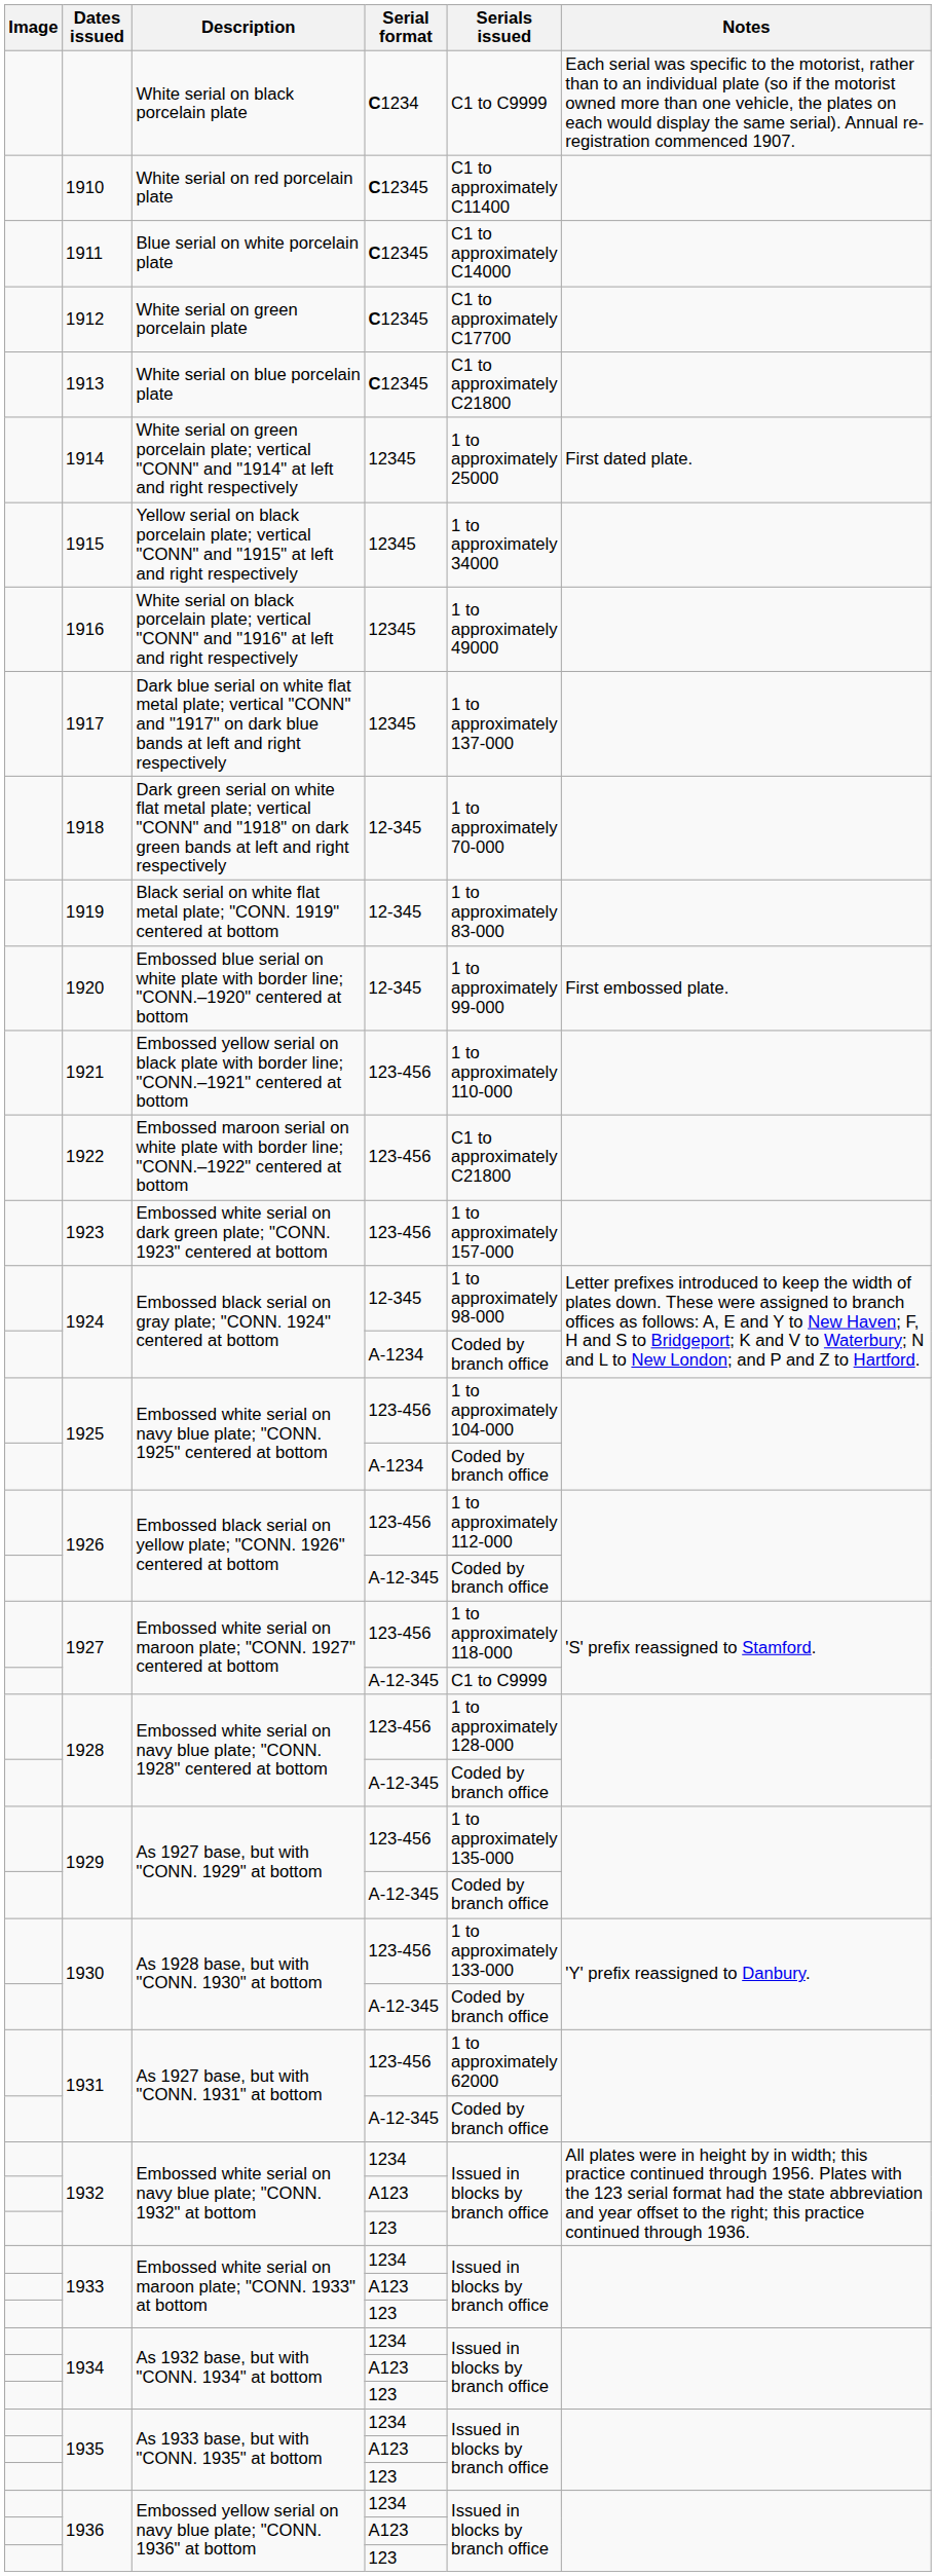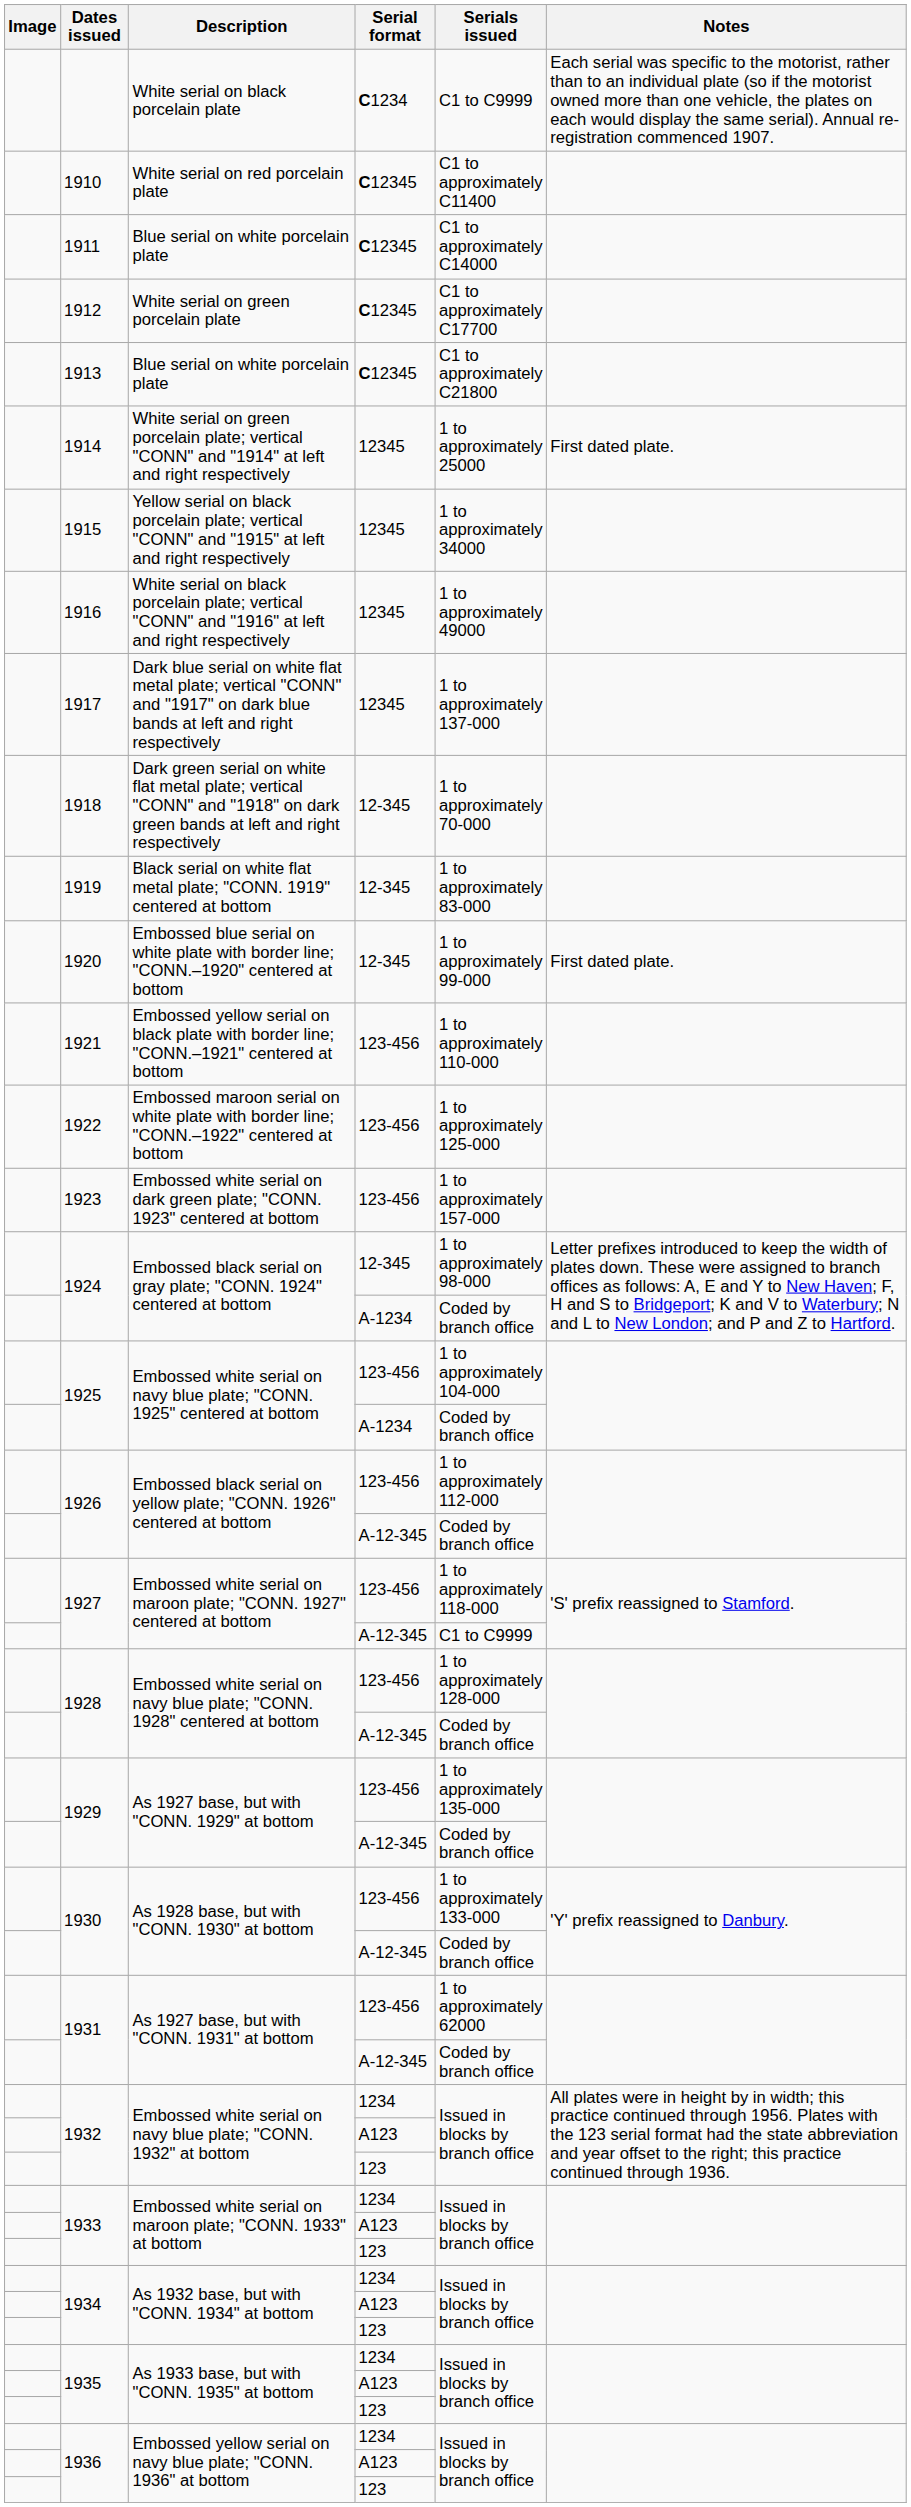1913 | Description: White serial on blue porcelain plate -> Blue serial on white porcelain plate
1920 | Notes: First embossed plate. -> First dated plate.
1922 | Serials issued: C1 to approximately C21800 -> 1 to approximately 125-000
